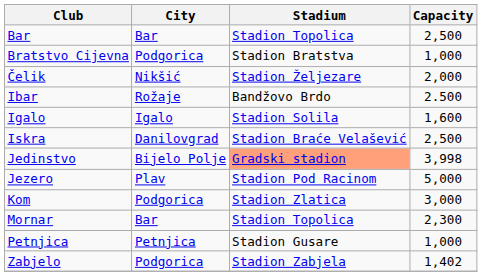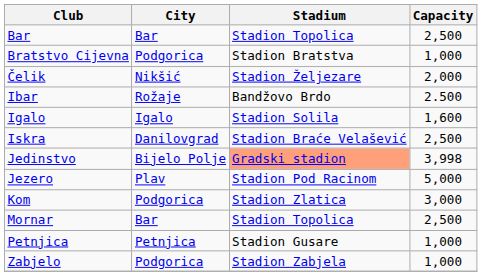Mornar | Capacity: 2,300 -> 2,500
Zabjelo | Capacity: 1,402 -> 1,000
